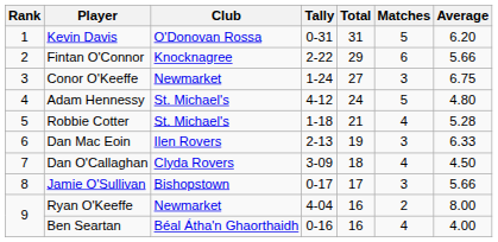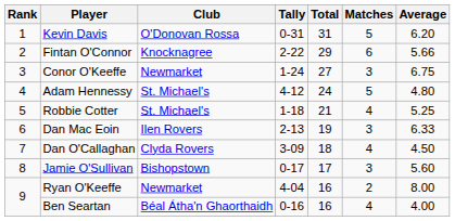Robbie Cotter | Average: 5.28 -> 5.25
Jamie O'Sullivan | Average: 5.66 -> 5.60
